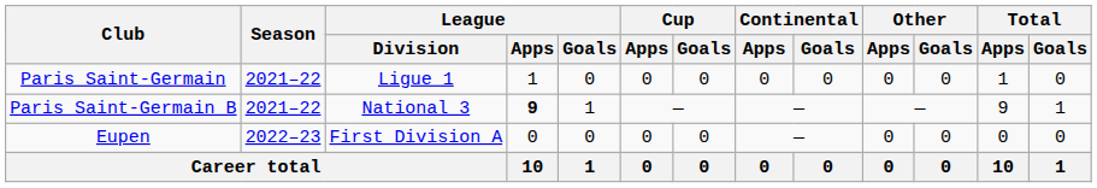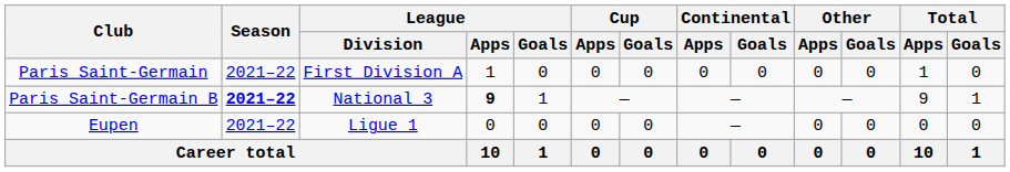Paris Saint-Germain | League / Division: Ligue 1 -> First Division A
Paris Saint-Germain B | Season: normal -> bold
Eupen | Season: 2022–23 -> 2021–22
Eupen | League / Division: First Division A -> Ligue 1
